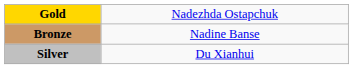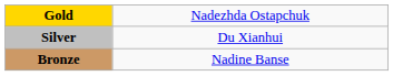rows swapped: Silver <-> Bronze
